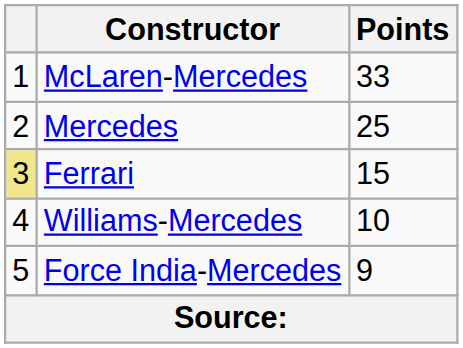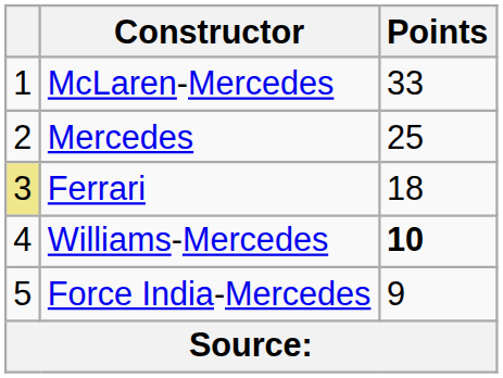Ferrari | Points: 15 -> 18
Williams-Mercedes | Points: normal -> bold
